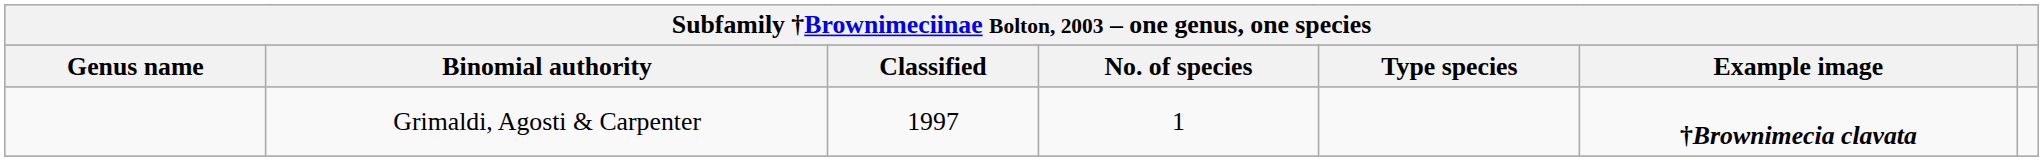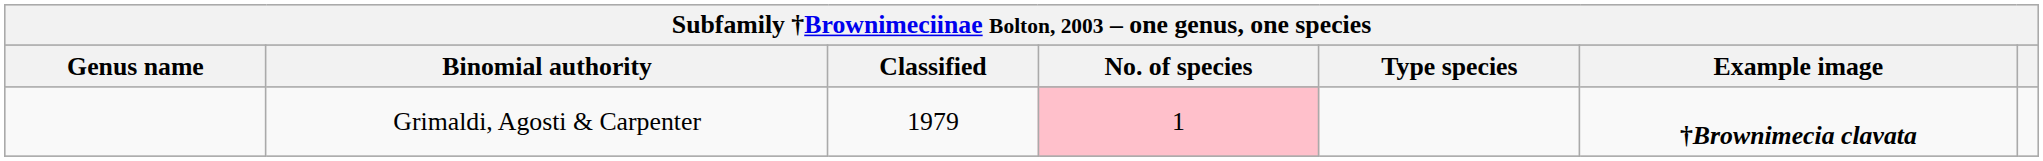Grimaldi, Agosti & Carpenter | Classified: 1997 -> 1979
Grimaldi, Agosti & Carpenter | No. of species: no background -> pink background
